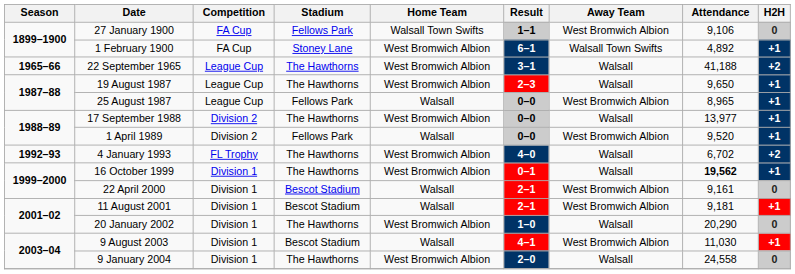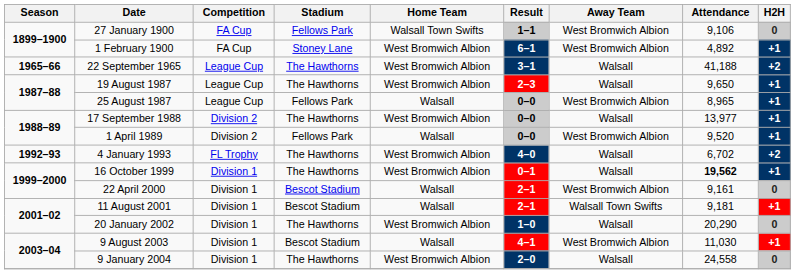1 February 1900 | Away Team: Walsall Town Swifts -> West Bromwich Albion
11 August 2001 | Away Team: West Bromwich Albion -> Walsall Town Swifts
